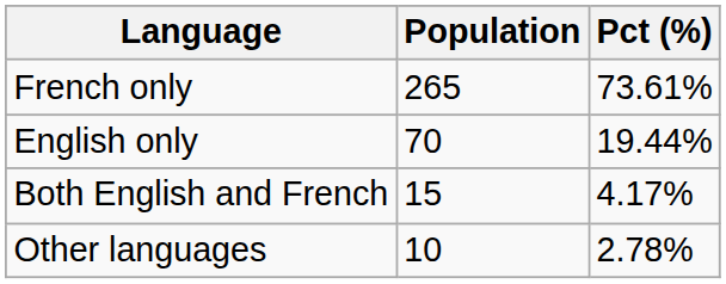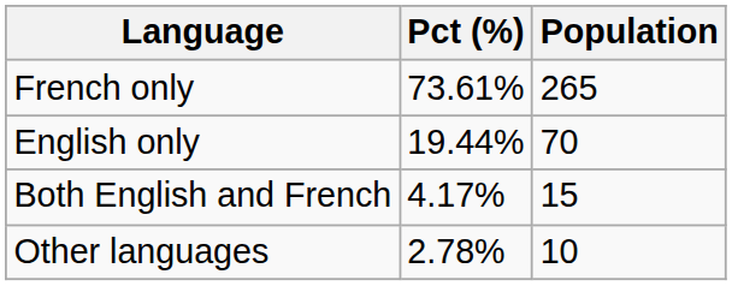columns swapped: Population <-> Pct (%)
